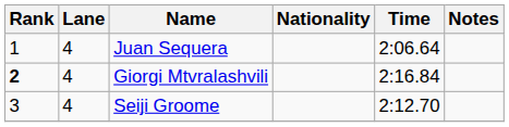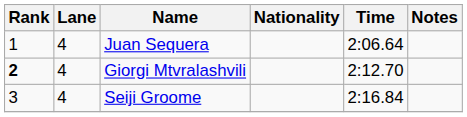Giorgi Mtvralashvili | Time: 2:16.84 -> 2:12.70
Seiji Groome | Time: 2:12.70 -> 2:16.84
